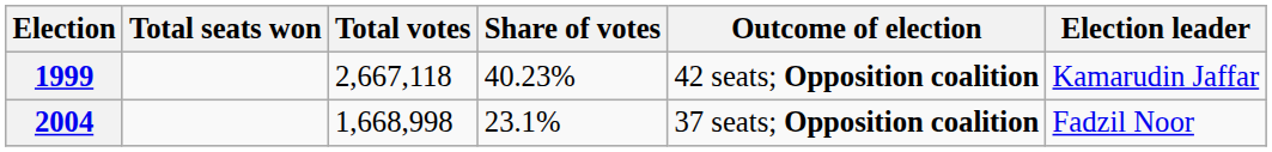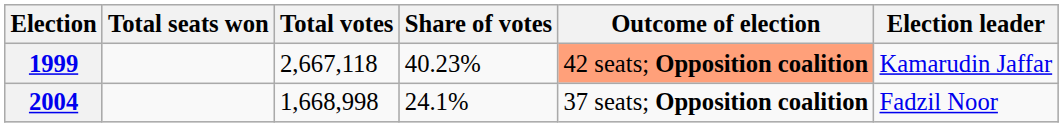1999 | Outcome of election: no background -> lightsalmon background
2004 | Share of votes: 23.1% -> 24.1%
